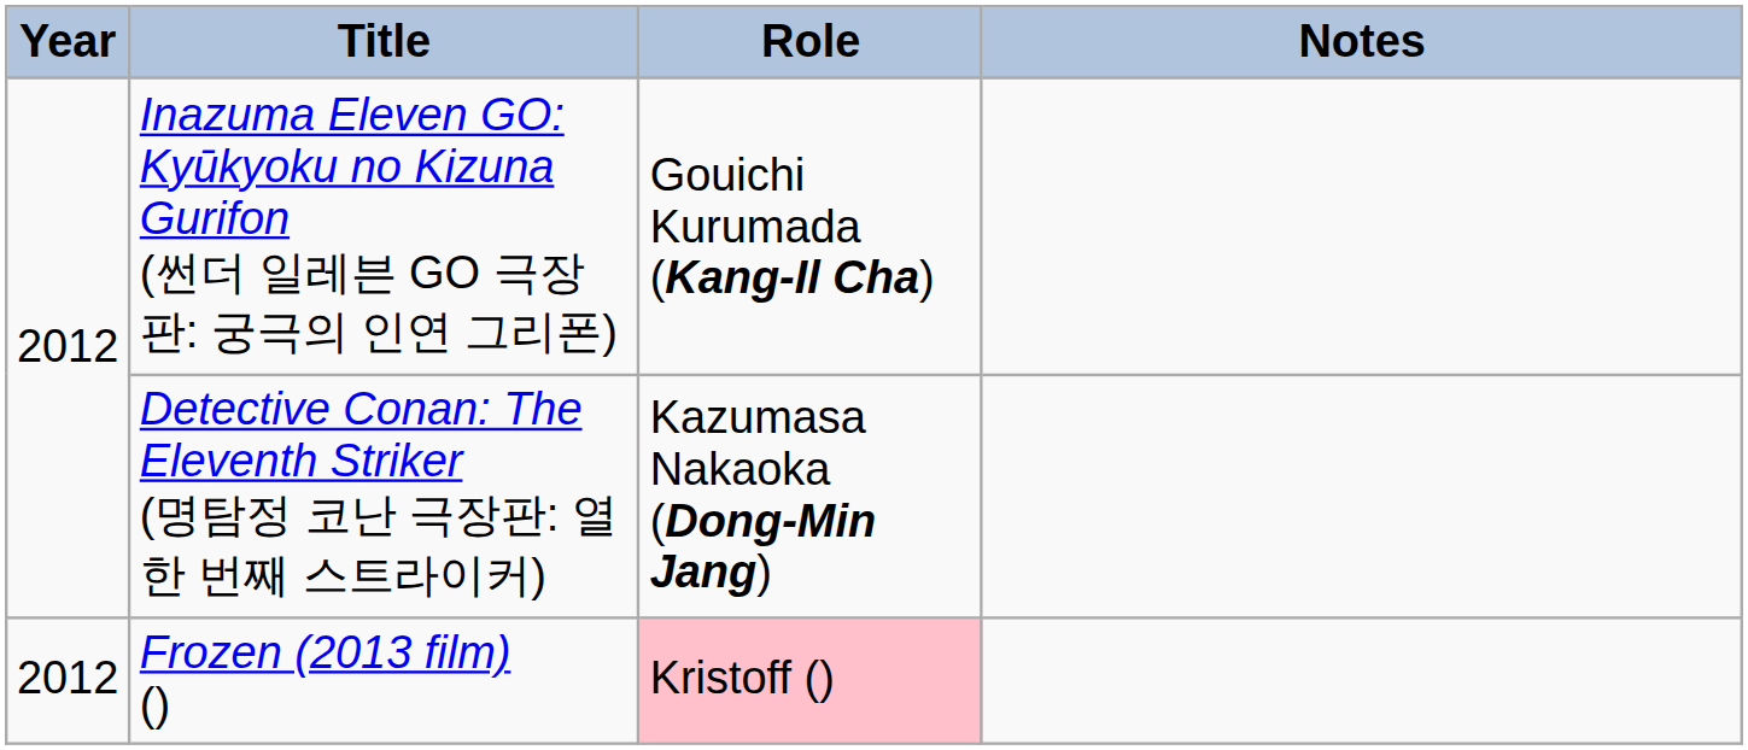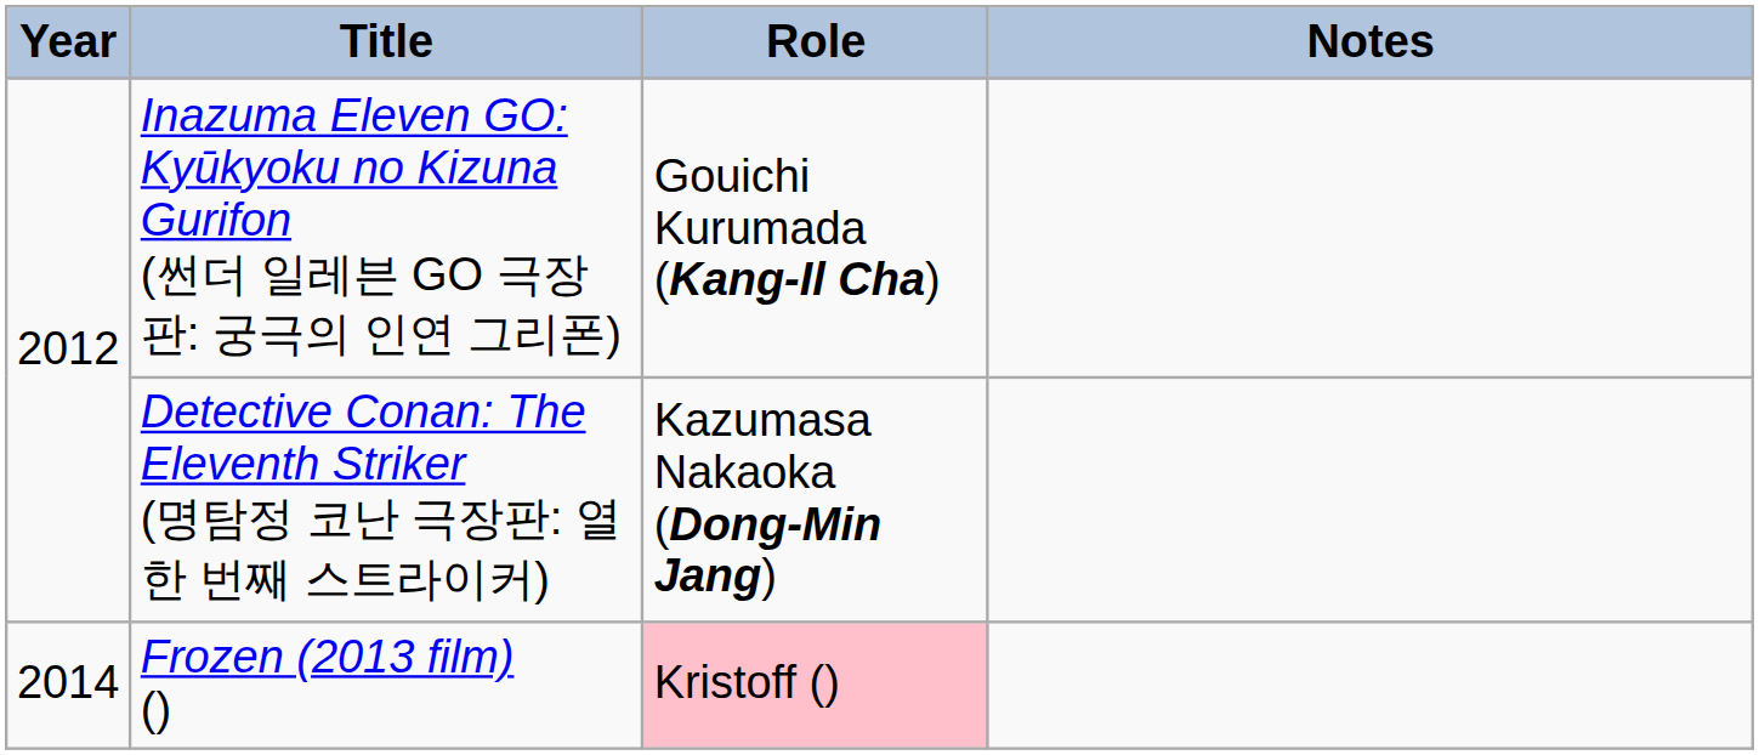Frozen (2013 film) () | Year: 2012 -> 2014
